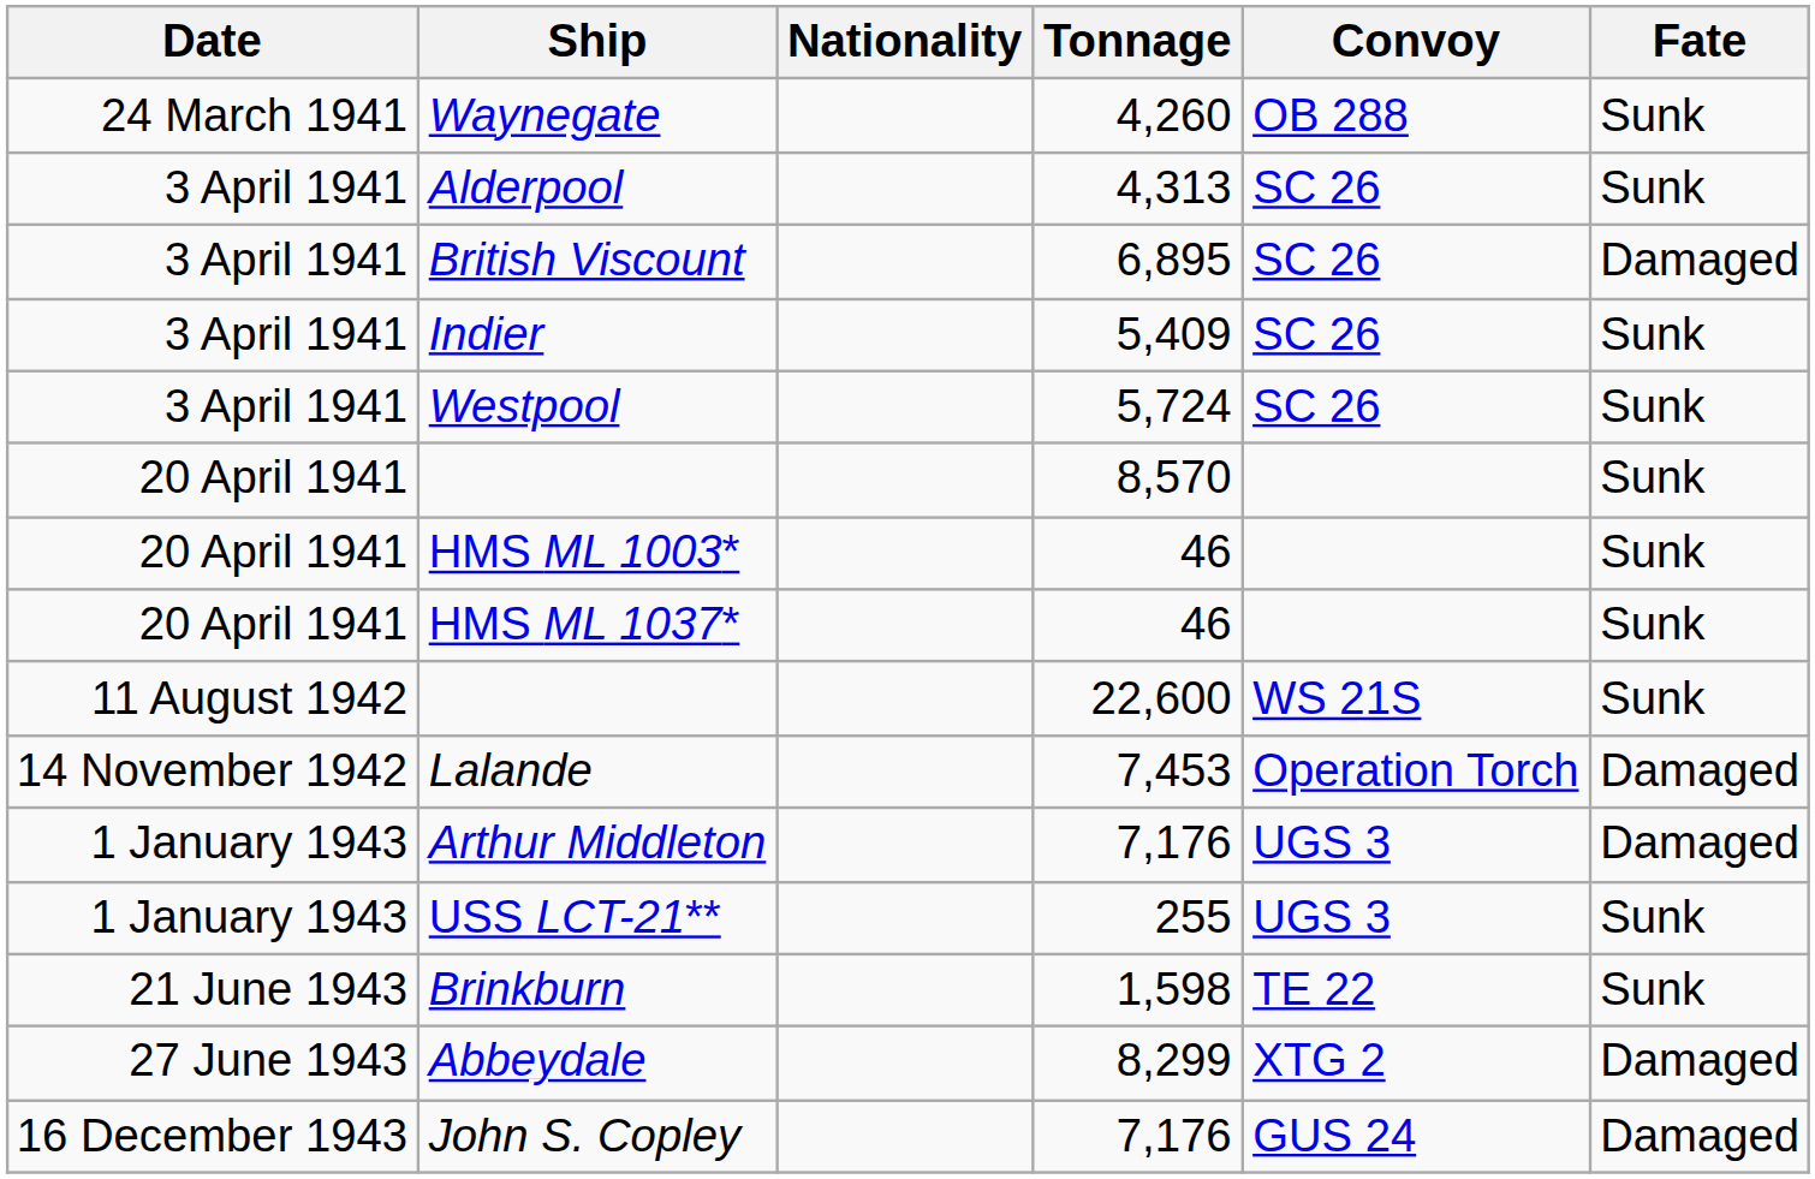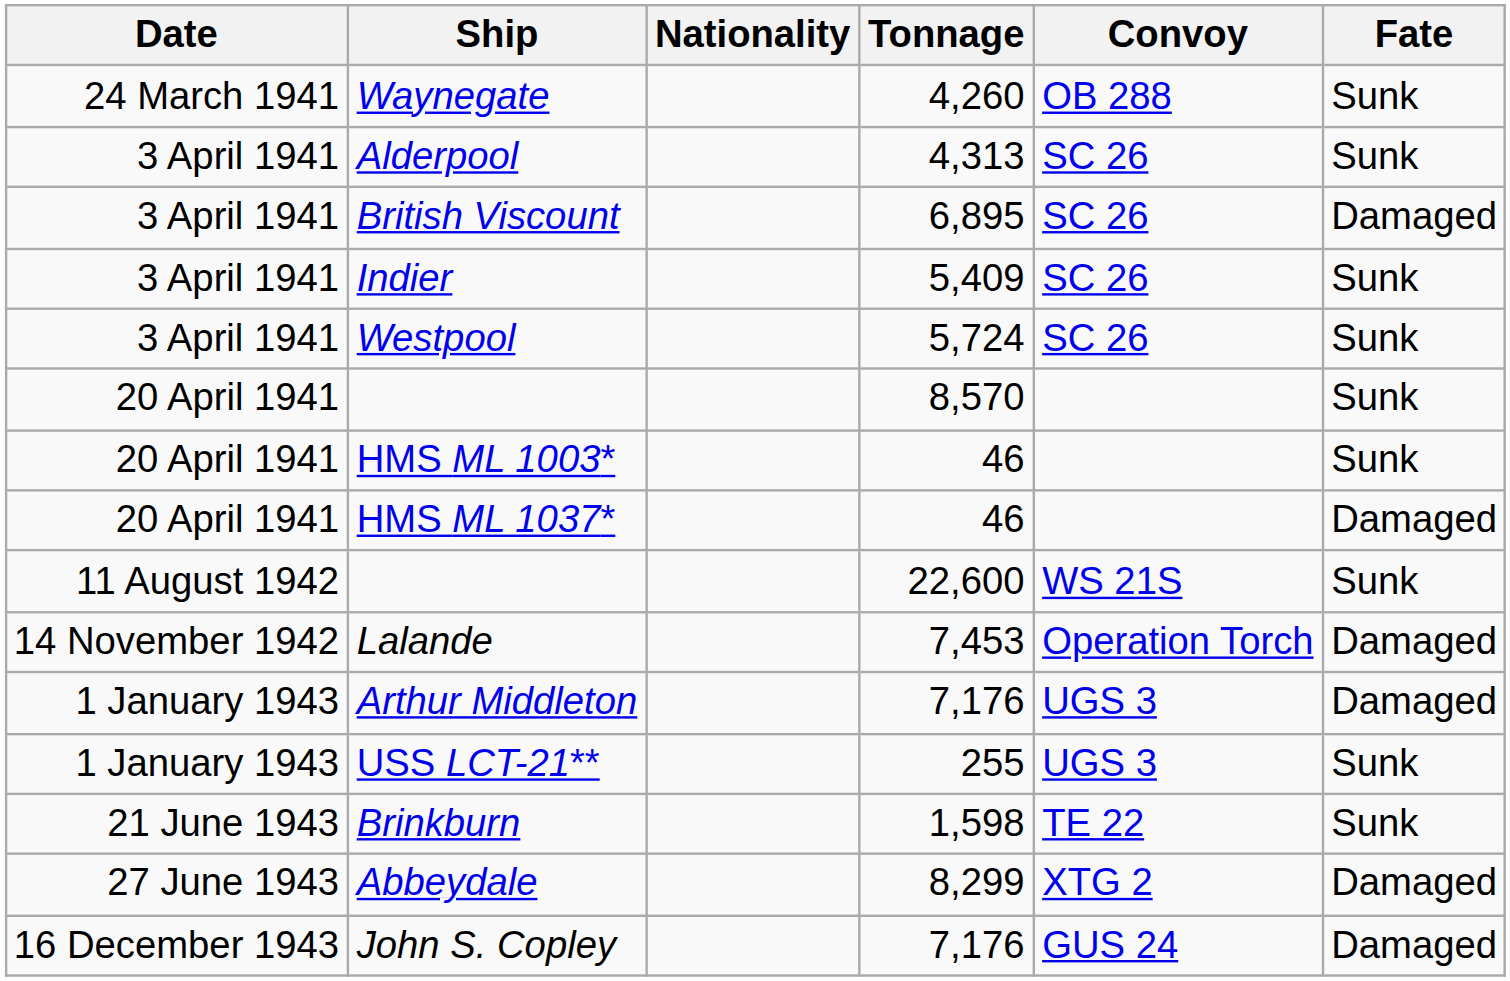HMS ML 1037* | Fate: Sunk -> Damaged
